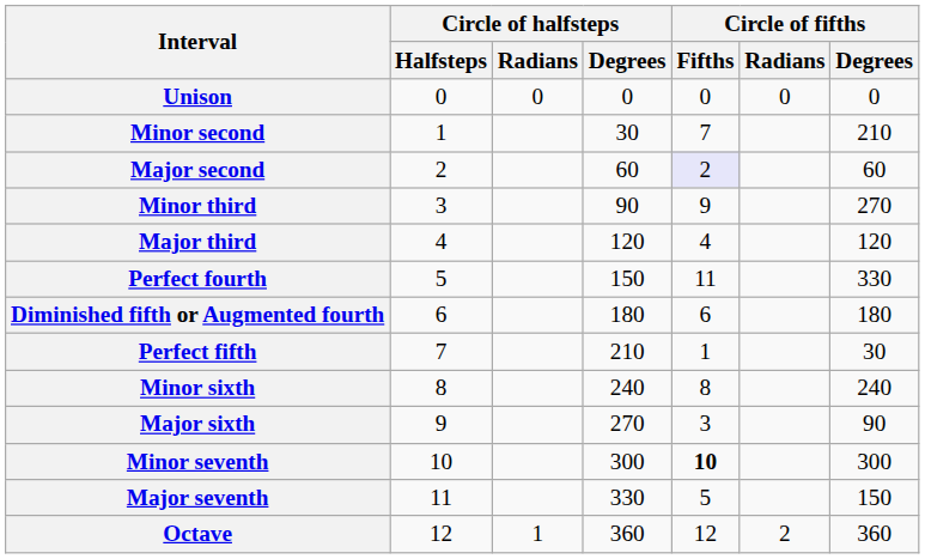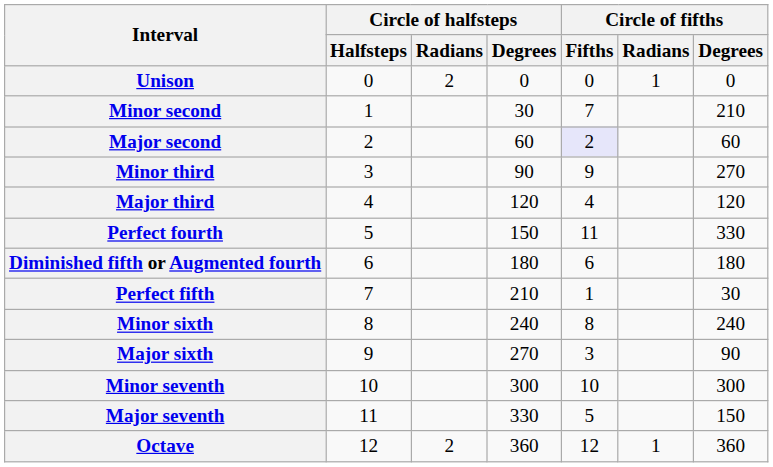Unison | Circle of halfsteps / Radians: 0 -> 2
Unison | Circle of fifths / Radians: 0 -> 1
Minor seventh | Circle of fifths / Fifths: bold -> normal
Octave | Circle of halfsteps / Radians: 1 -> 2
Octave | Circle of fifths / Radians: 2 -> 1
